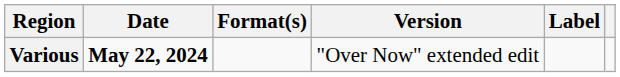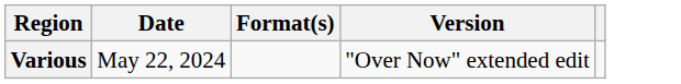- column: Label
Various | Date: bold -> normal
